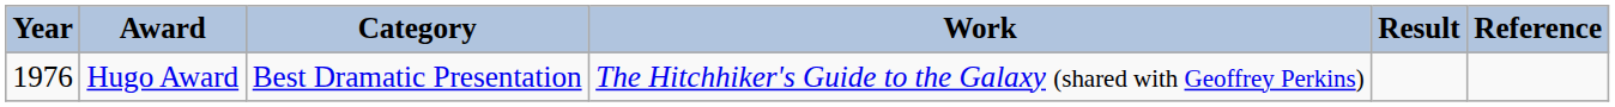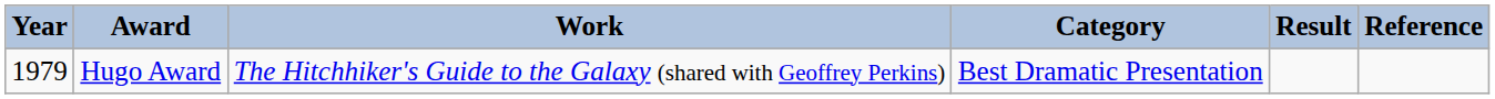columns swapped: Work <-> Category
Hugo Award | Year: 1976 -> 1979
